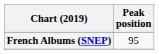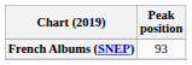French Albums (SNEP) | Peak position: 95 -> 93
